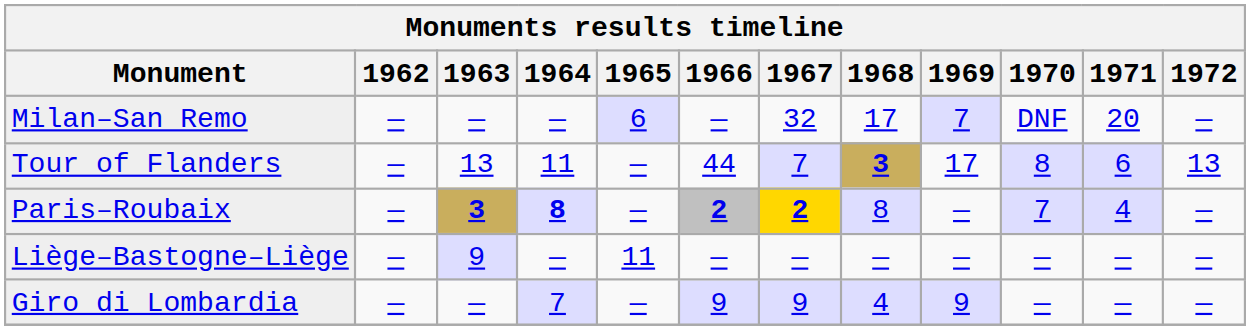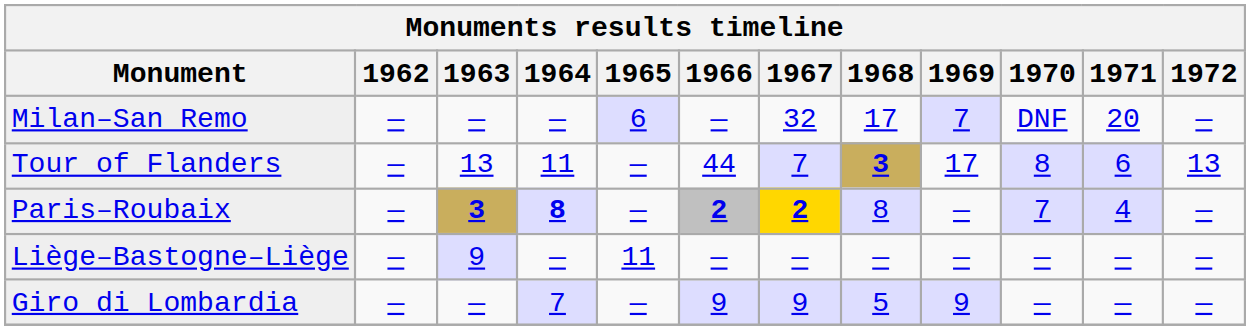Giro di Lombardia | 1968: 4 -> 5
